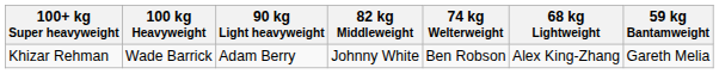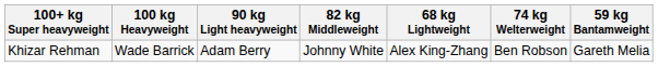columns swapped: 74 kg Welterweight <-> 68 kg Lightweight
